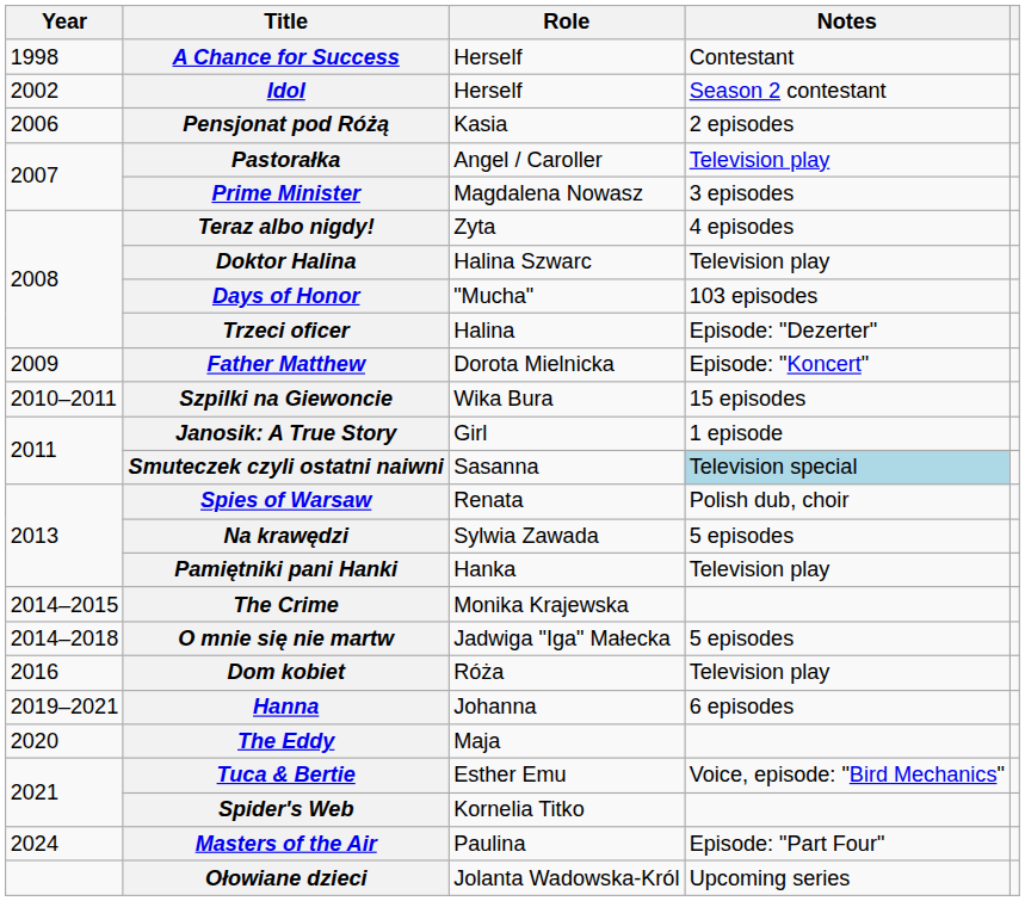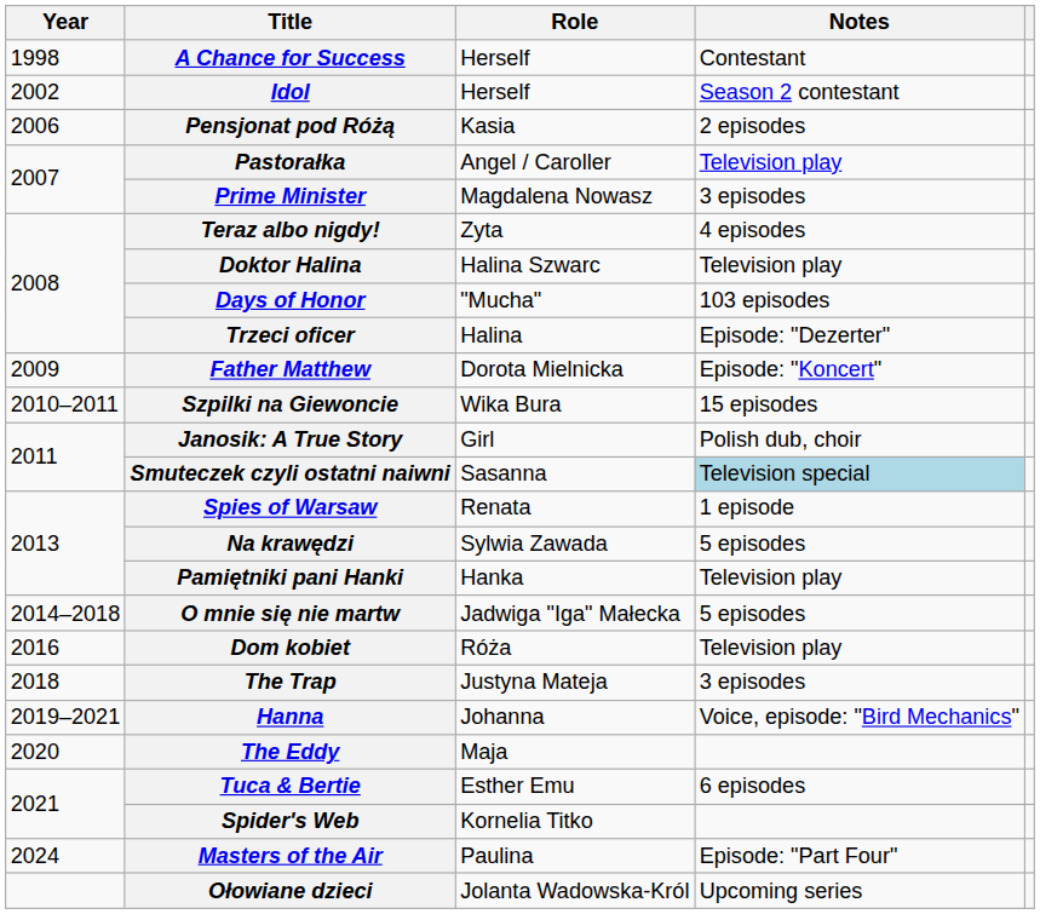Janosik: A True Story | Notes: 1 episode -> Polish dub, choir
Spies of Warsaw | Notes: Polish dub, choir -> 1 episode
- row: 2014–2015 | The Crime | Monika Krajewska
+ row: 2018 | The Trap | Justyna Mateja | 3 episodes
Hanna | Notes: 6 episodes -> Voice, episode: "Bird Mechanics"
Tuca & Bertie | Notes: Voice, episode: "Bird Mechanics" -> 6 episodes
